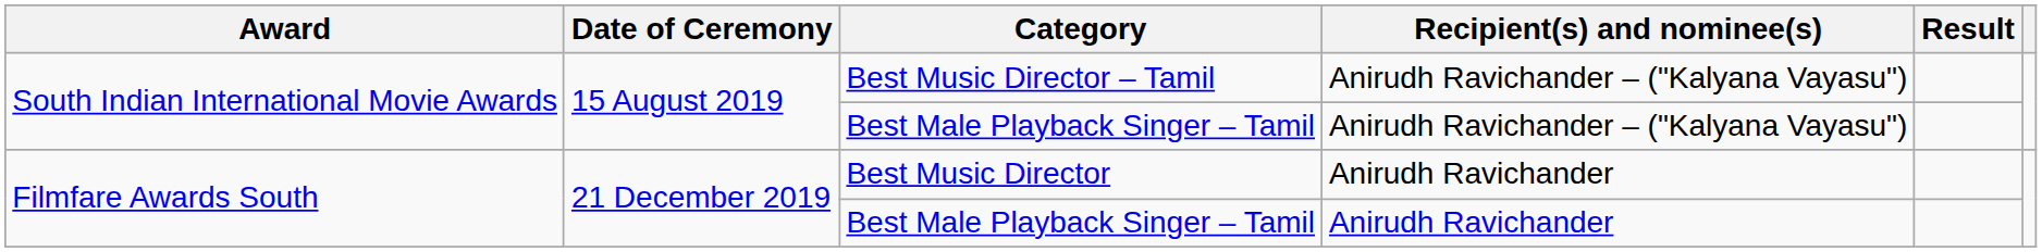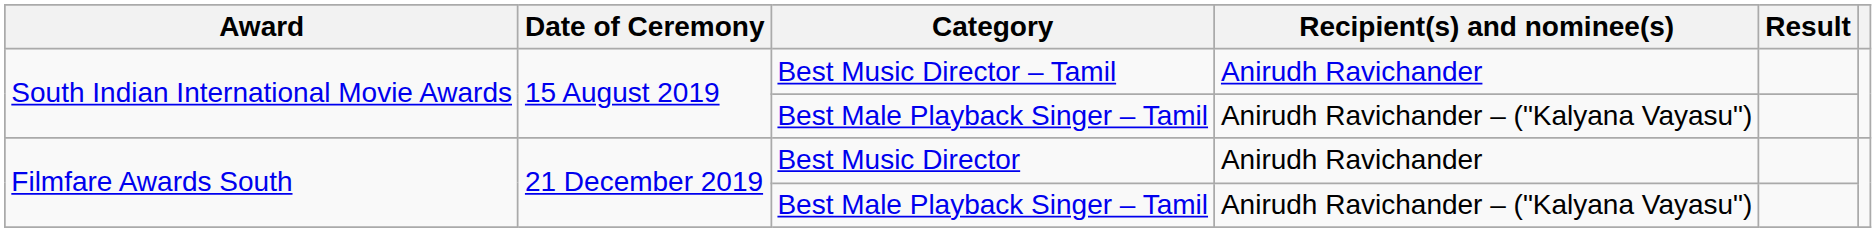Best Music Director – Tamil | Recipient(s) and nominee(s): Anirudh Ravichander – ("Kalyana Vayasu") -> Anirudh Ravichander
Filmfare Awards South / Best Male Playback Singer – Tamil | Recipient(s) and nominee(s): Anirudh Ravichander -> Anirudh Ravichander – ("Kalyana Vayasu")
